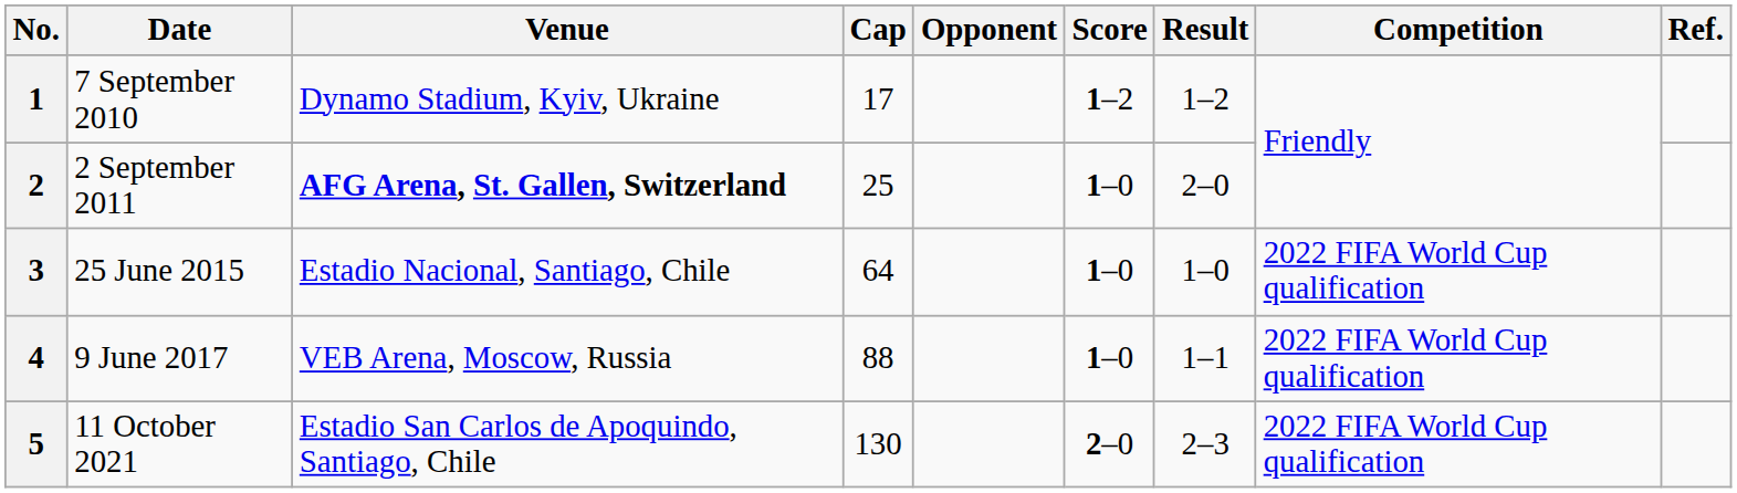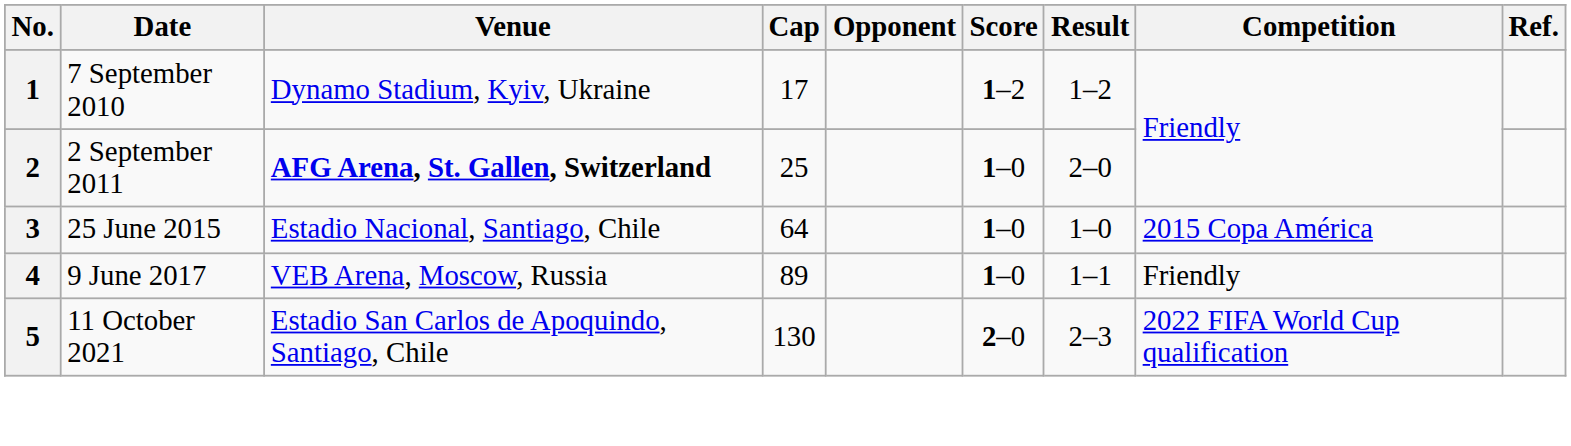3 | Competition: 2022 FIFA World Cup qualification -> 2015 Copa América
4 | Cap: 88 -> 89
4 | Competition: 2022 FIFA World Cup qualification -> Friendly
